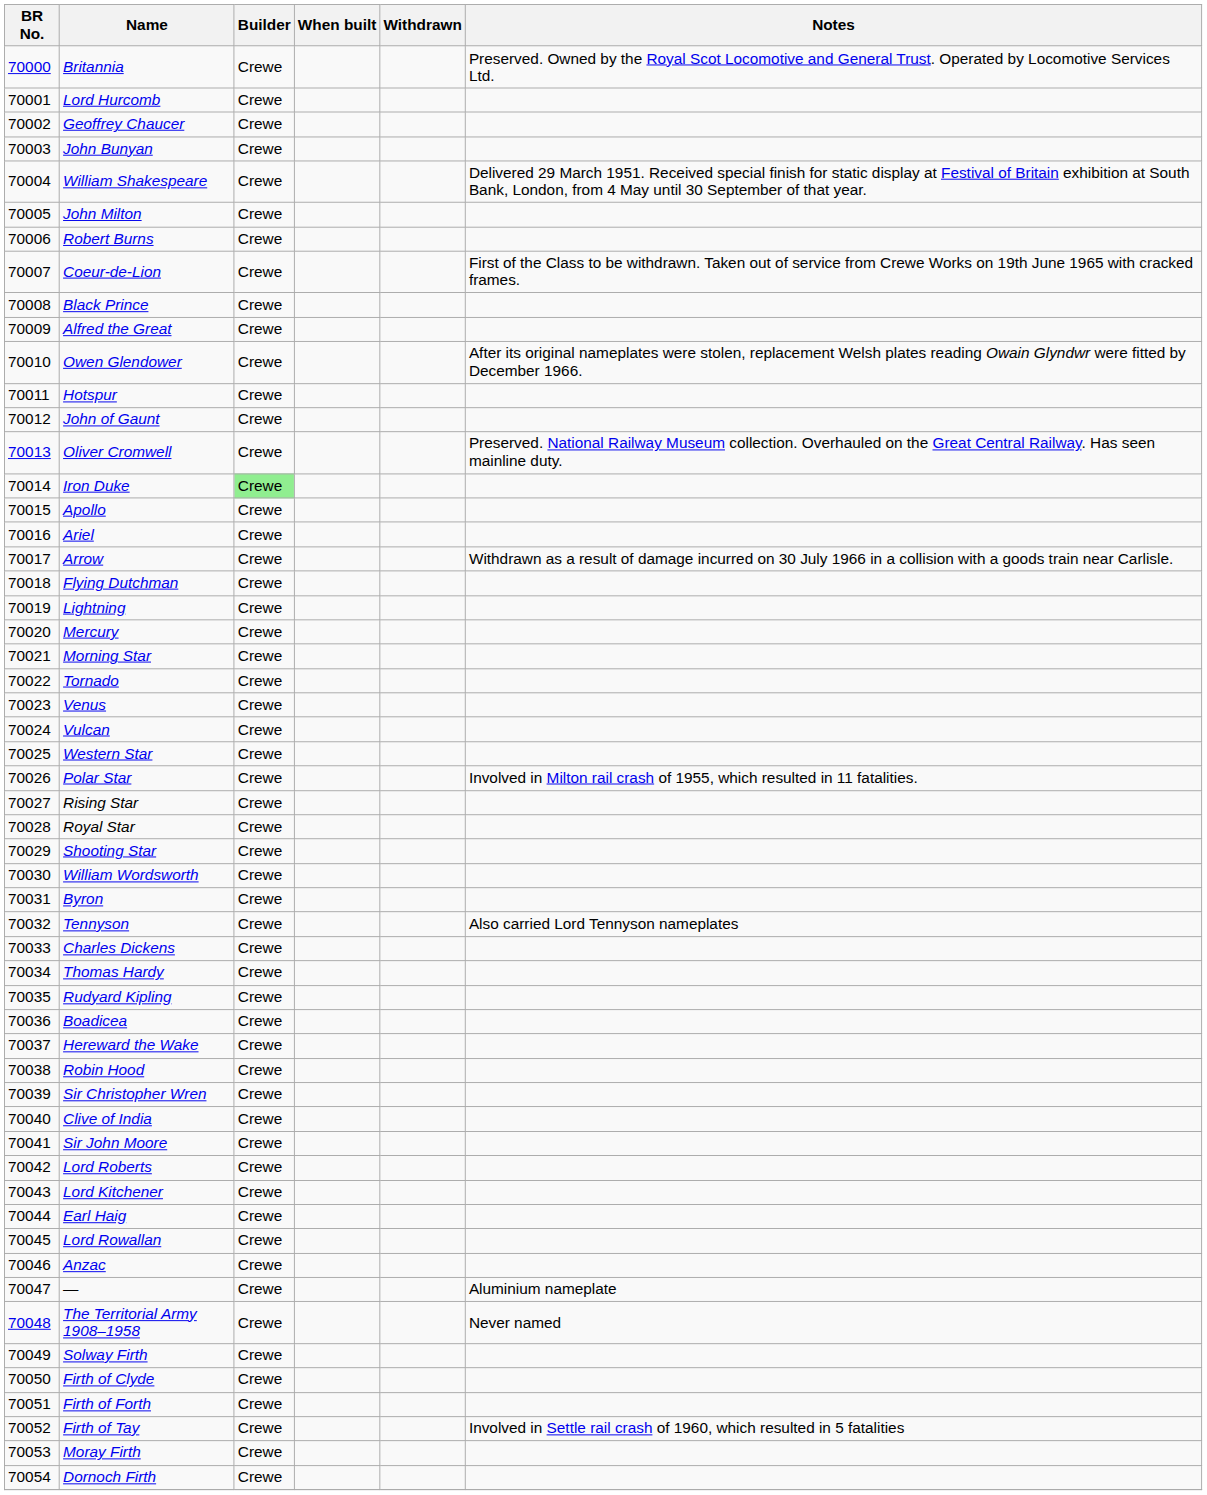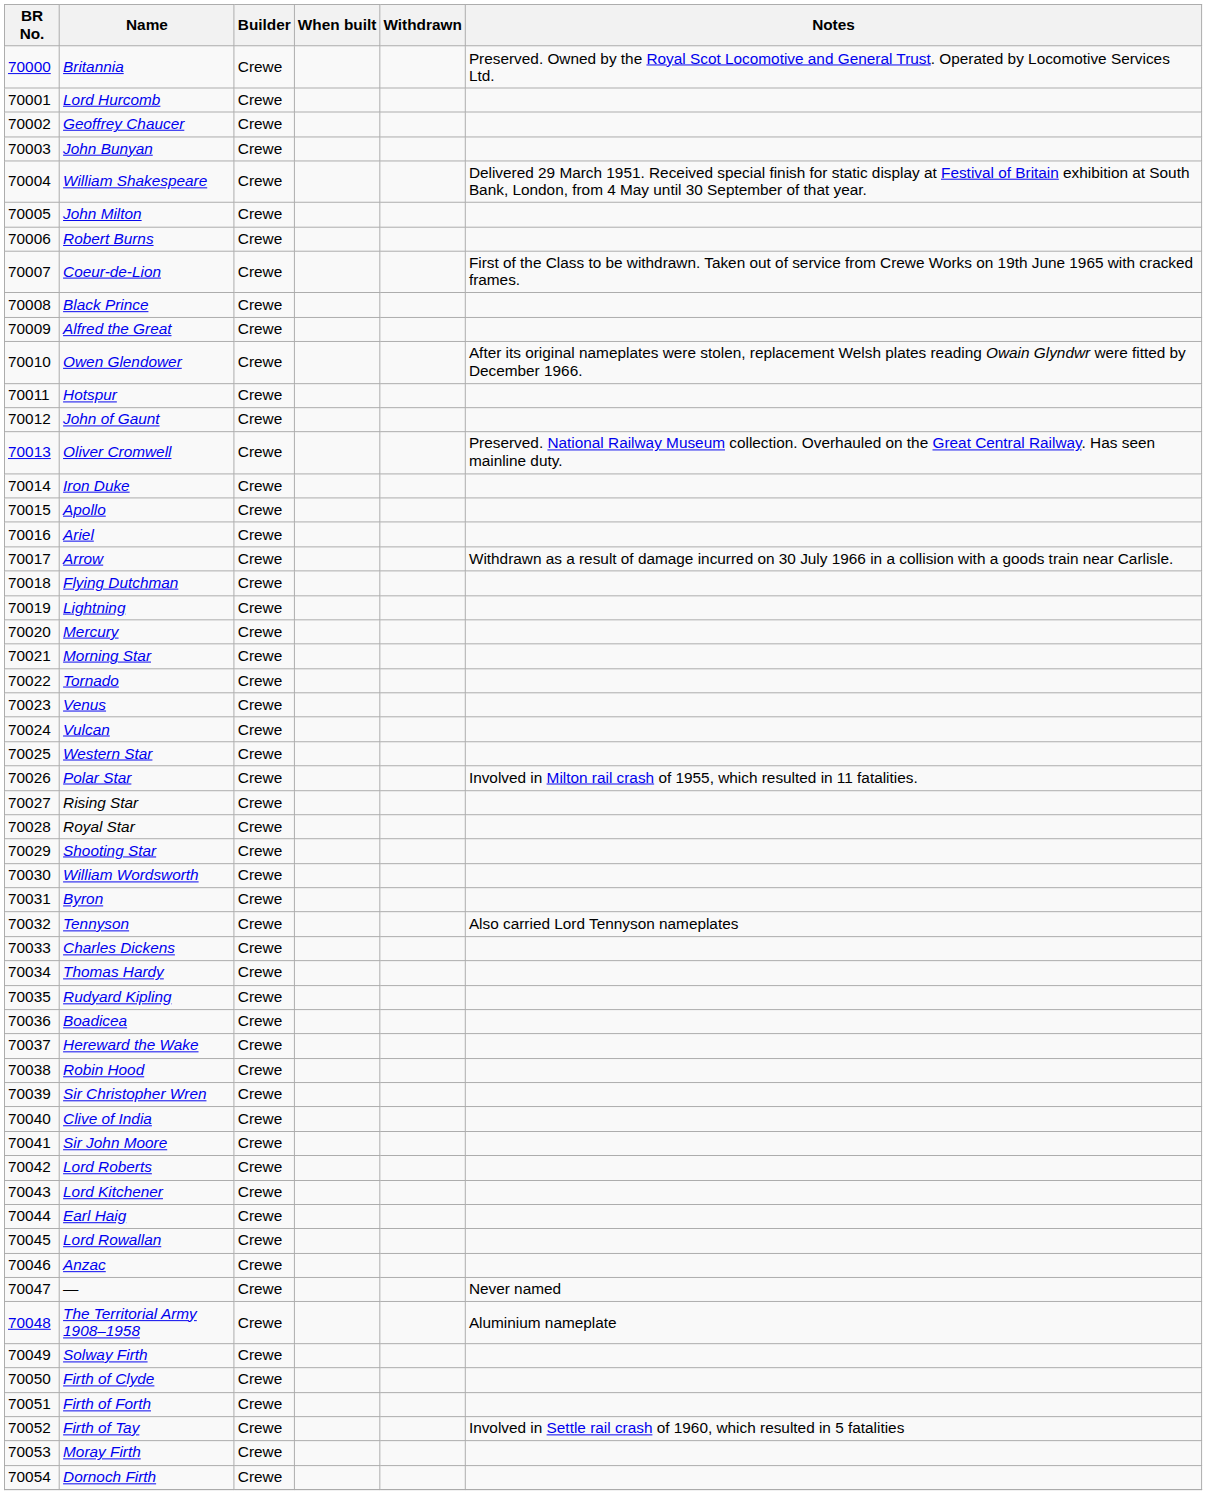Iron Duke | Builder: lightgreen background -> no background
— | Notes: Aluminium nameplate -> Never named
The Territorial Army 1908–1958 | Notes: Never named -> Aluminium nameplate
